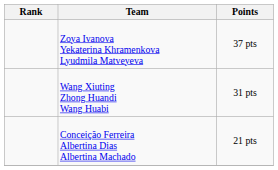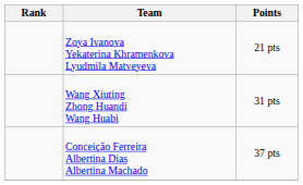Zoya Ivanova Yekaterina Khramenkova Lyudmila Matveyeva | Points: 37 pts -> 21 pts
Conceição Ferreira Albertina Dias Albertina Machado | Points: 21 pts -> 37 pts
